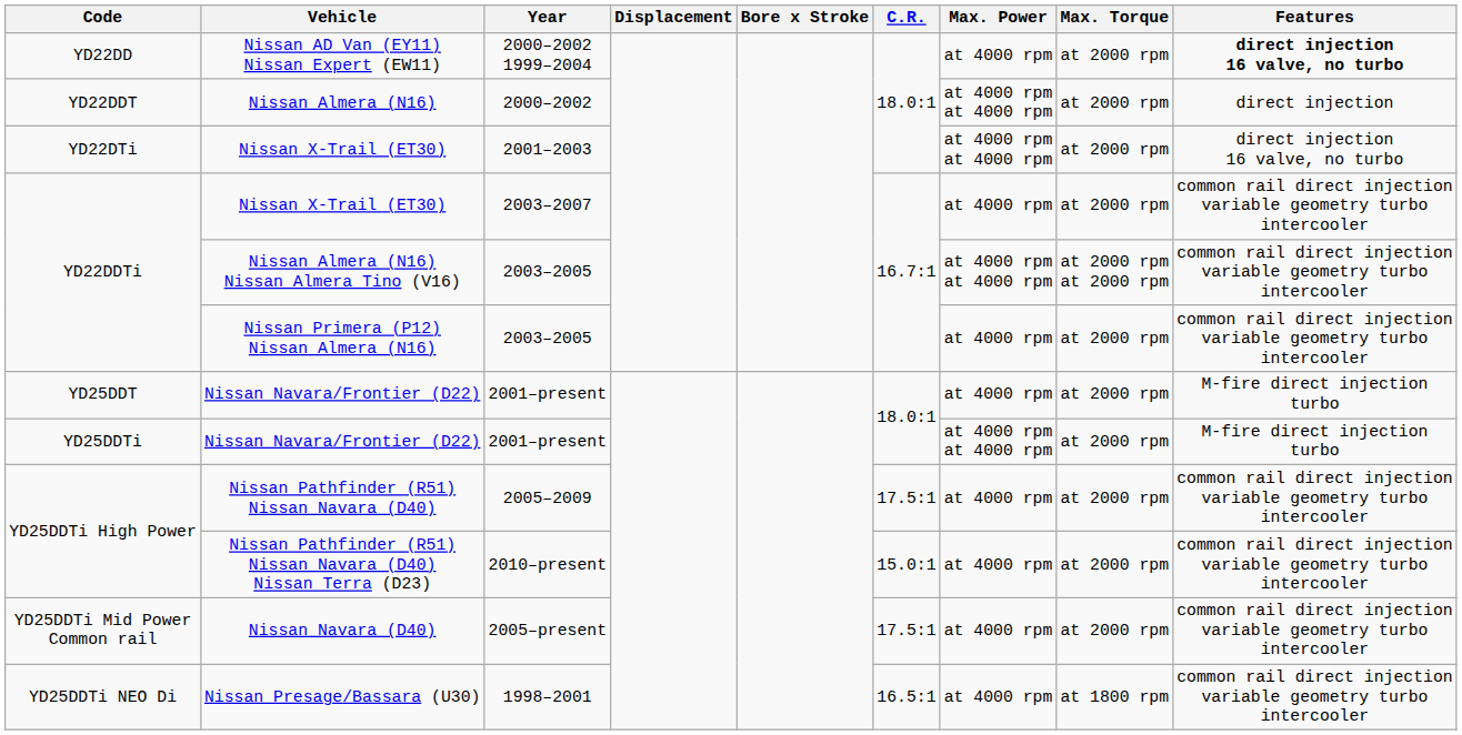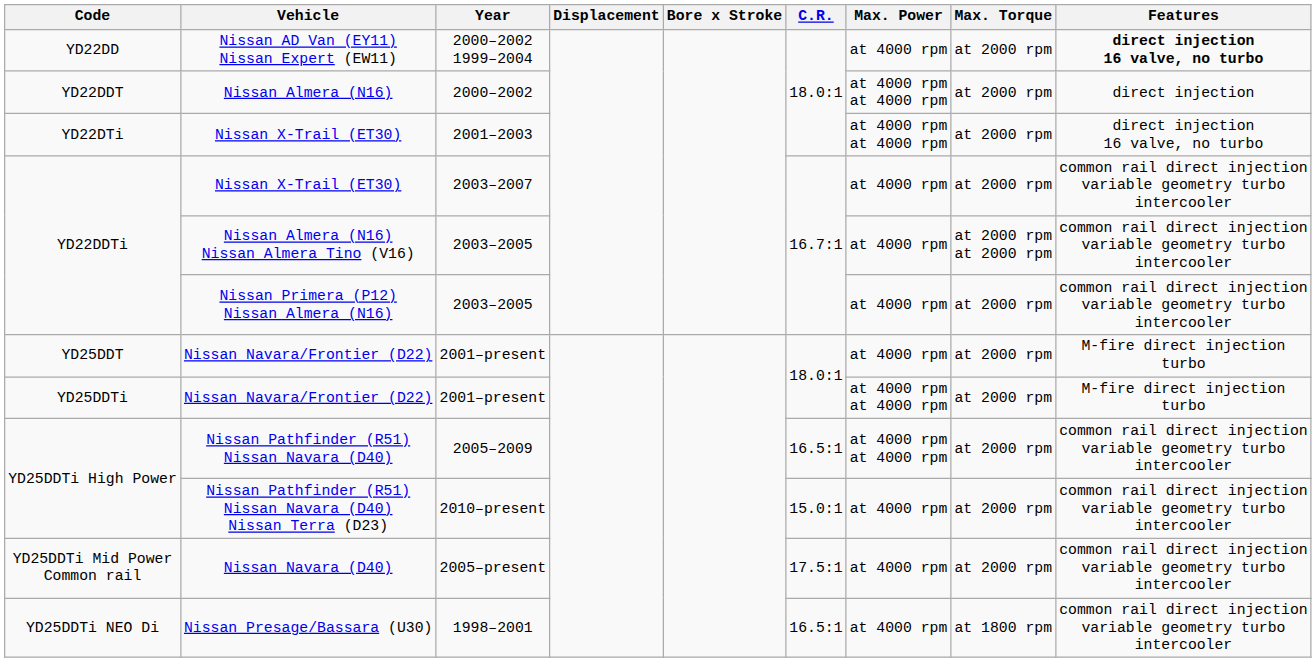Nissan Almera (N16) Nissan Almera Tino (V16) | Max. Power: at 4000 rpm at 4000 rpm -> at 4000 rpm
Nissan Pathfinder (R51) Nissan Navara (D40) | C.R.: 17.5:1 -> 16.5:1
Nissan Pathfinder (R51) Nissan Navara (D40) | Max. Power: at 4000 rpm -> at 4000 rpm at 4000 rpm
